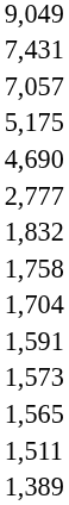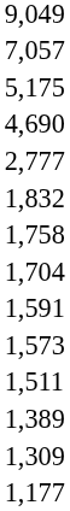- row: 7,431
- row: 1,565
+ row: 1,309
+ row: 1,177
